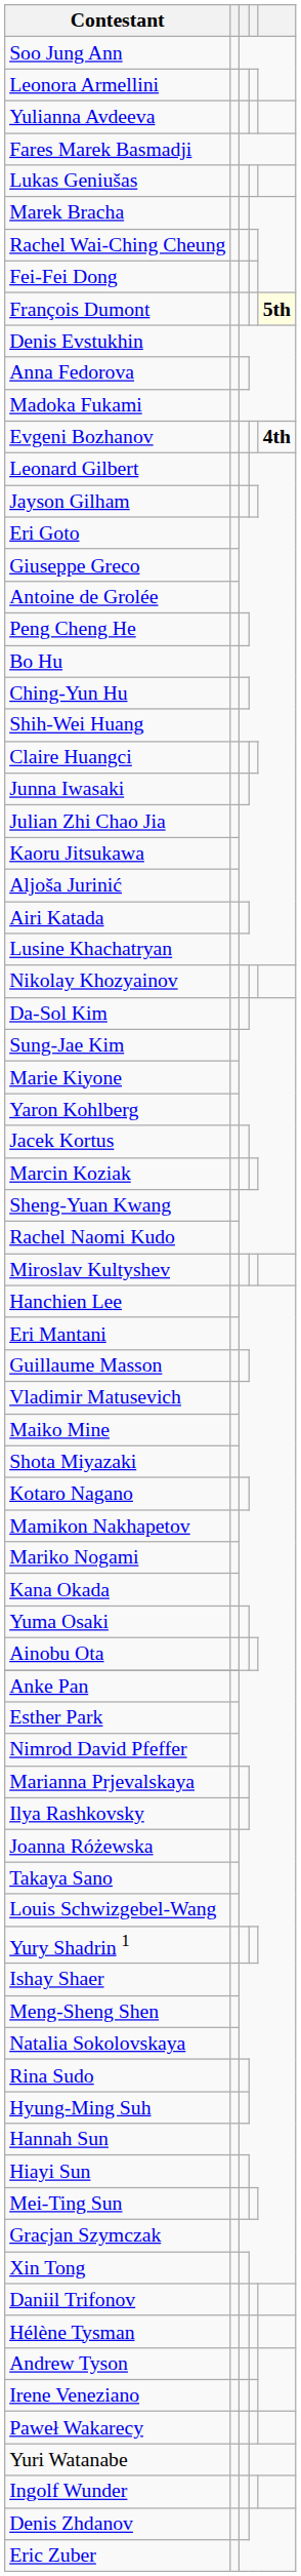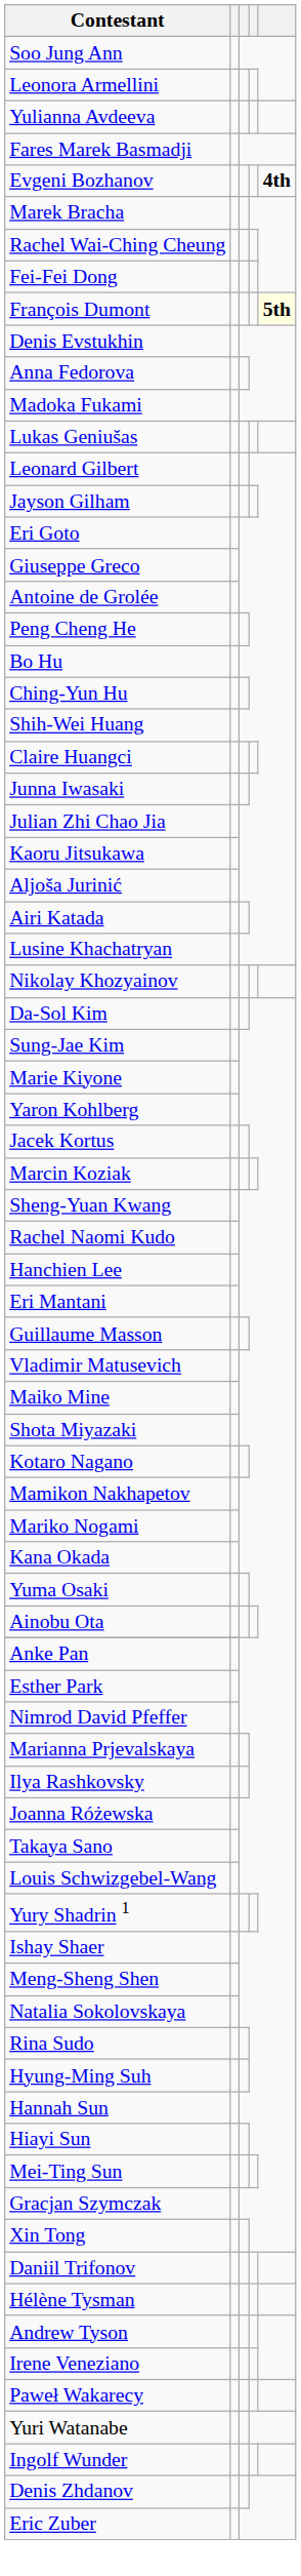rows swapped: Evgeni Bozhanov <-> Lukas Geniušas
- row: Miroslav Kultyshev
